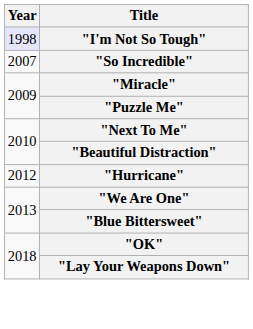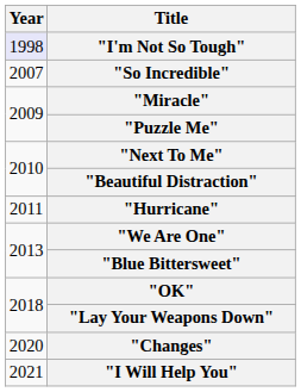"Hurricane" | Year: 2012 -> 2011
+ row: 2020 | "Changes"
+ row: 2021 | "I Will Help You"
